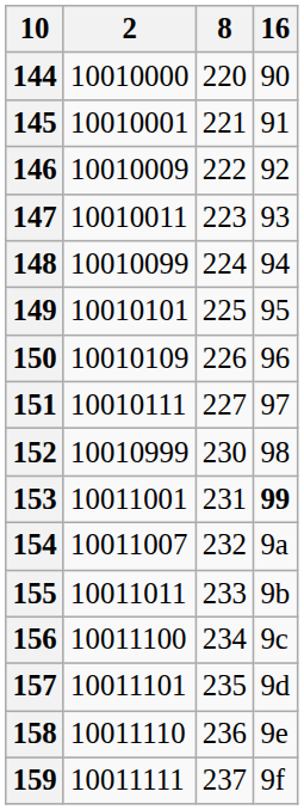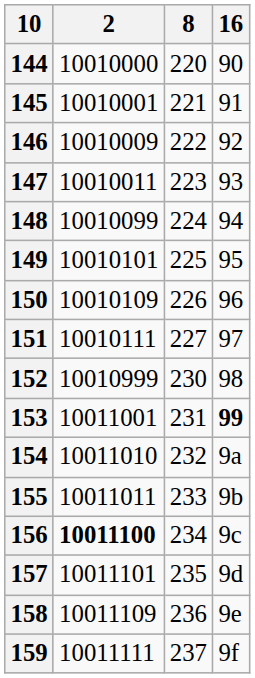154 | 2: 10011007 -> 10011010
156 | 2: normal -> bold
158 | 2: 10011110 -> 10011109
